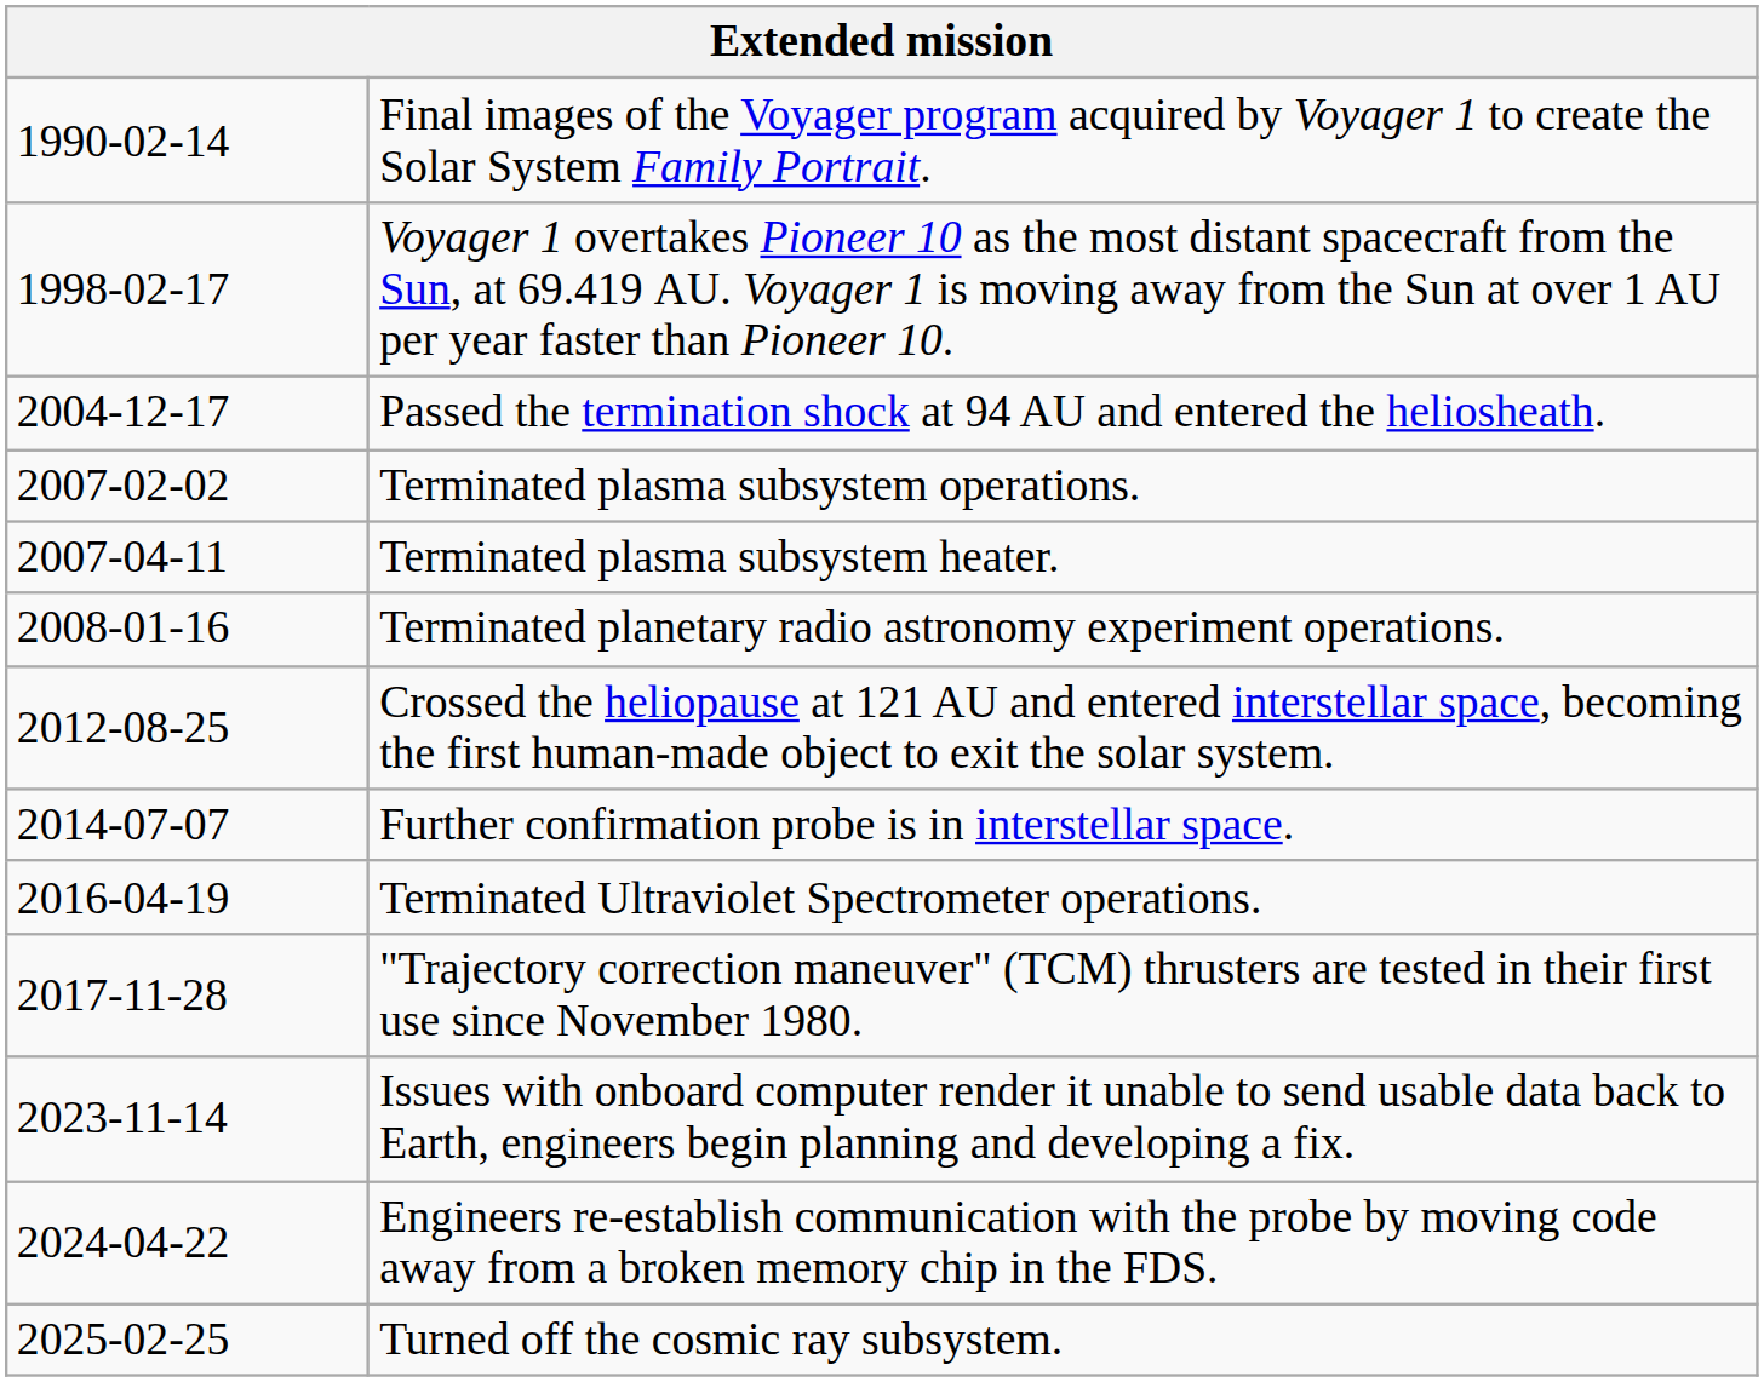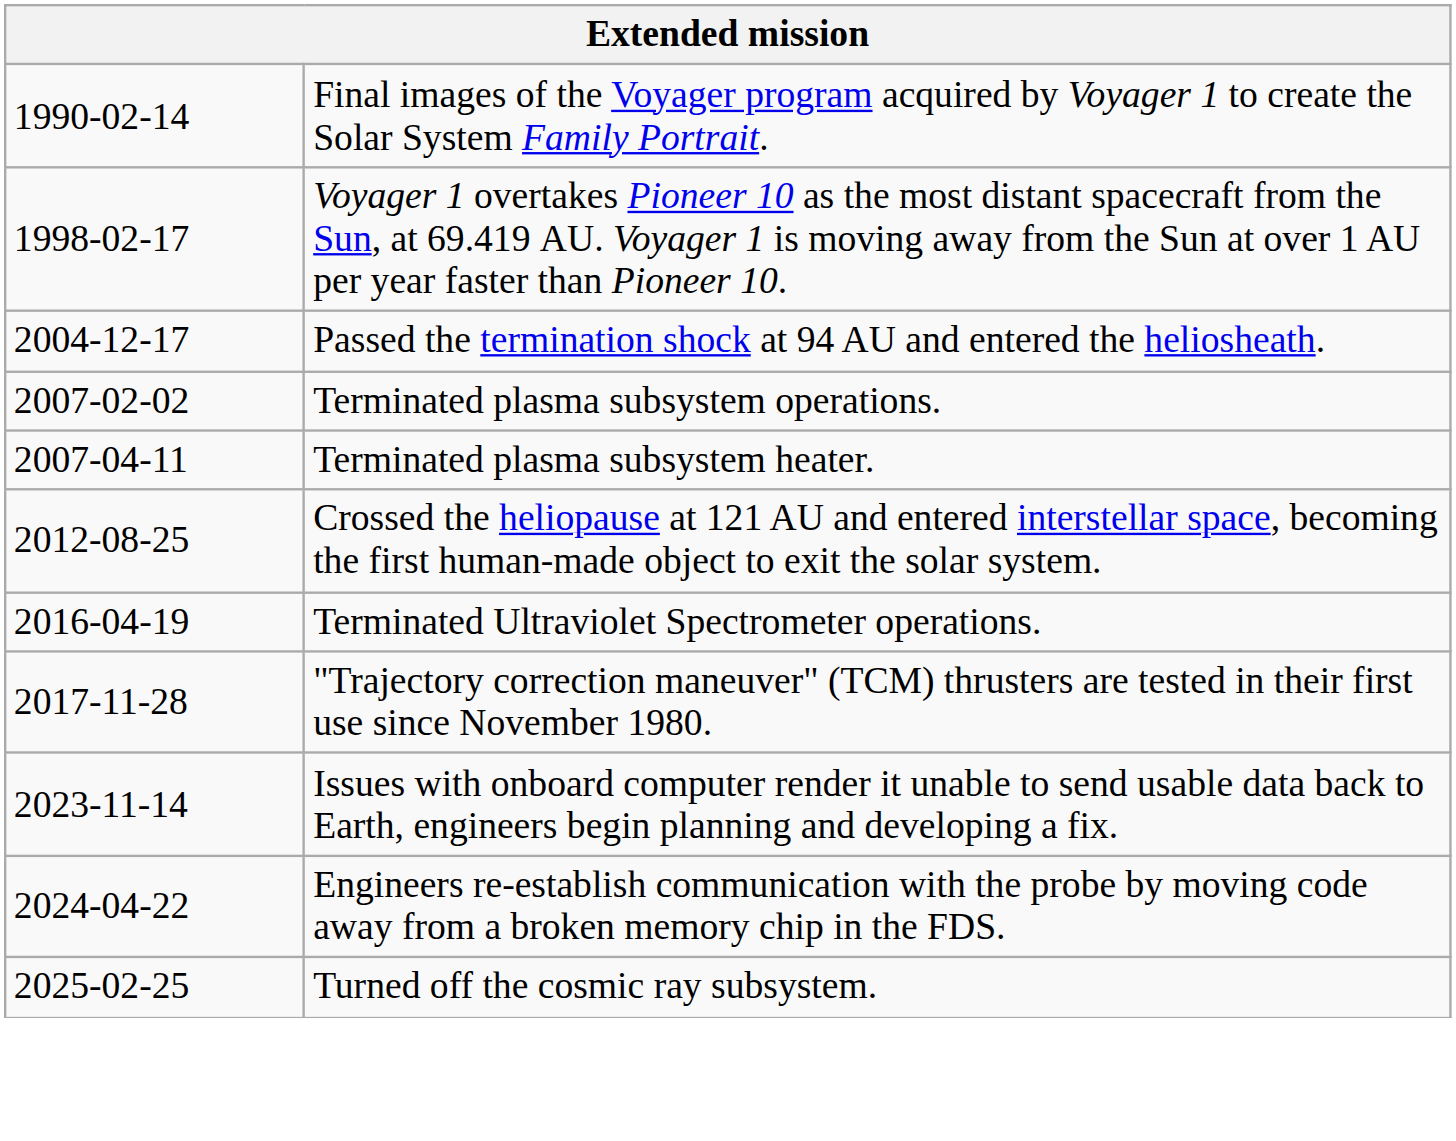- row: 2008-01-16 | Terminated planetary radio astronomy experiment operations.
- row: 2014-07-07 | Further confirmation probe is in interstellar space.
